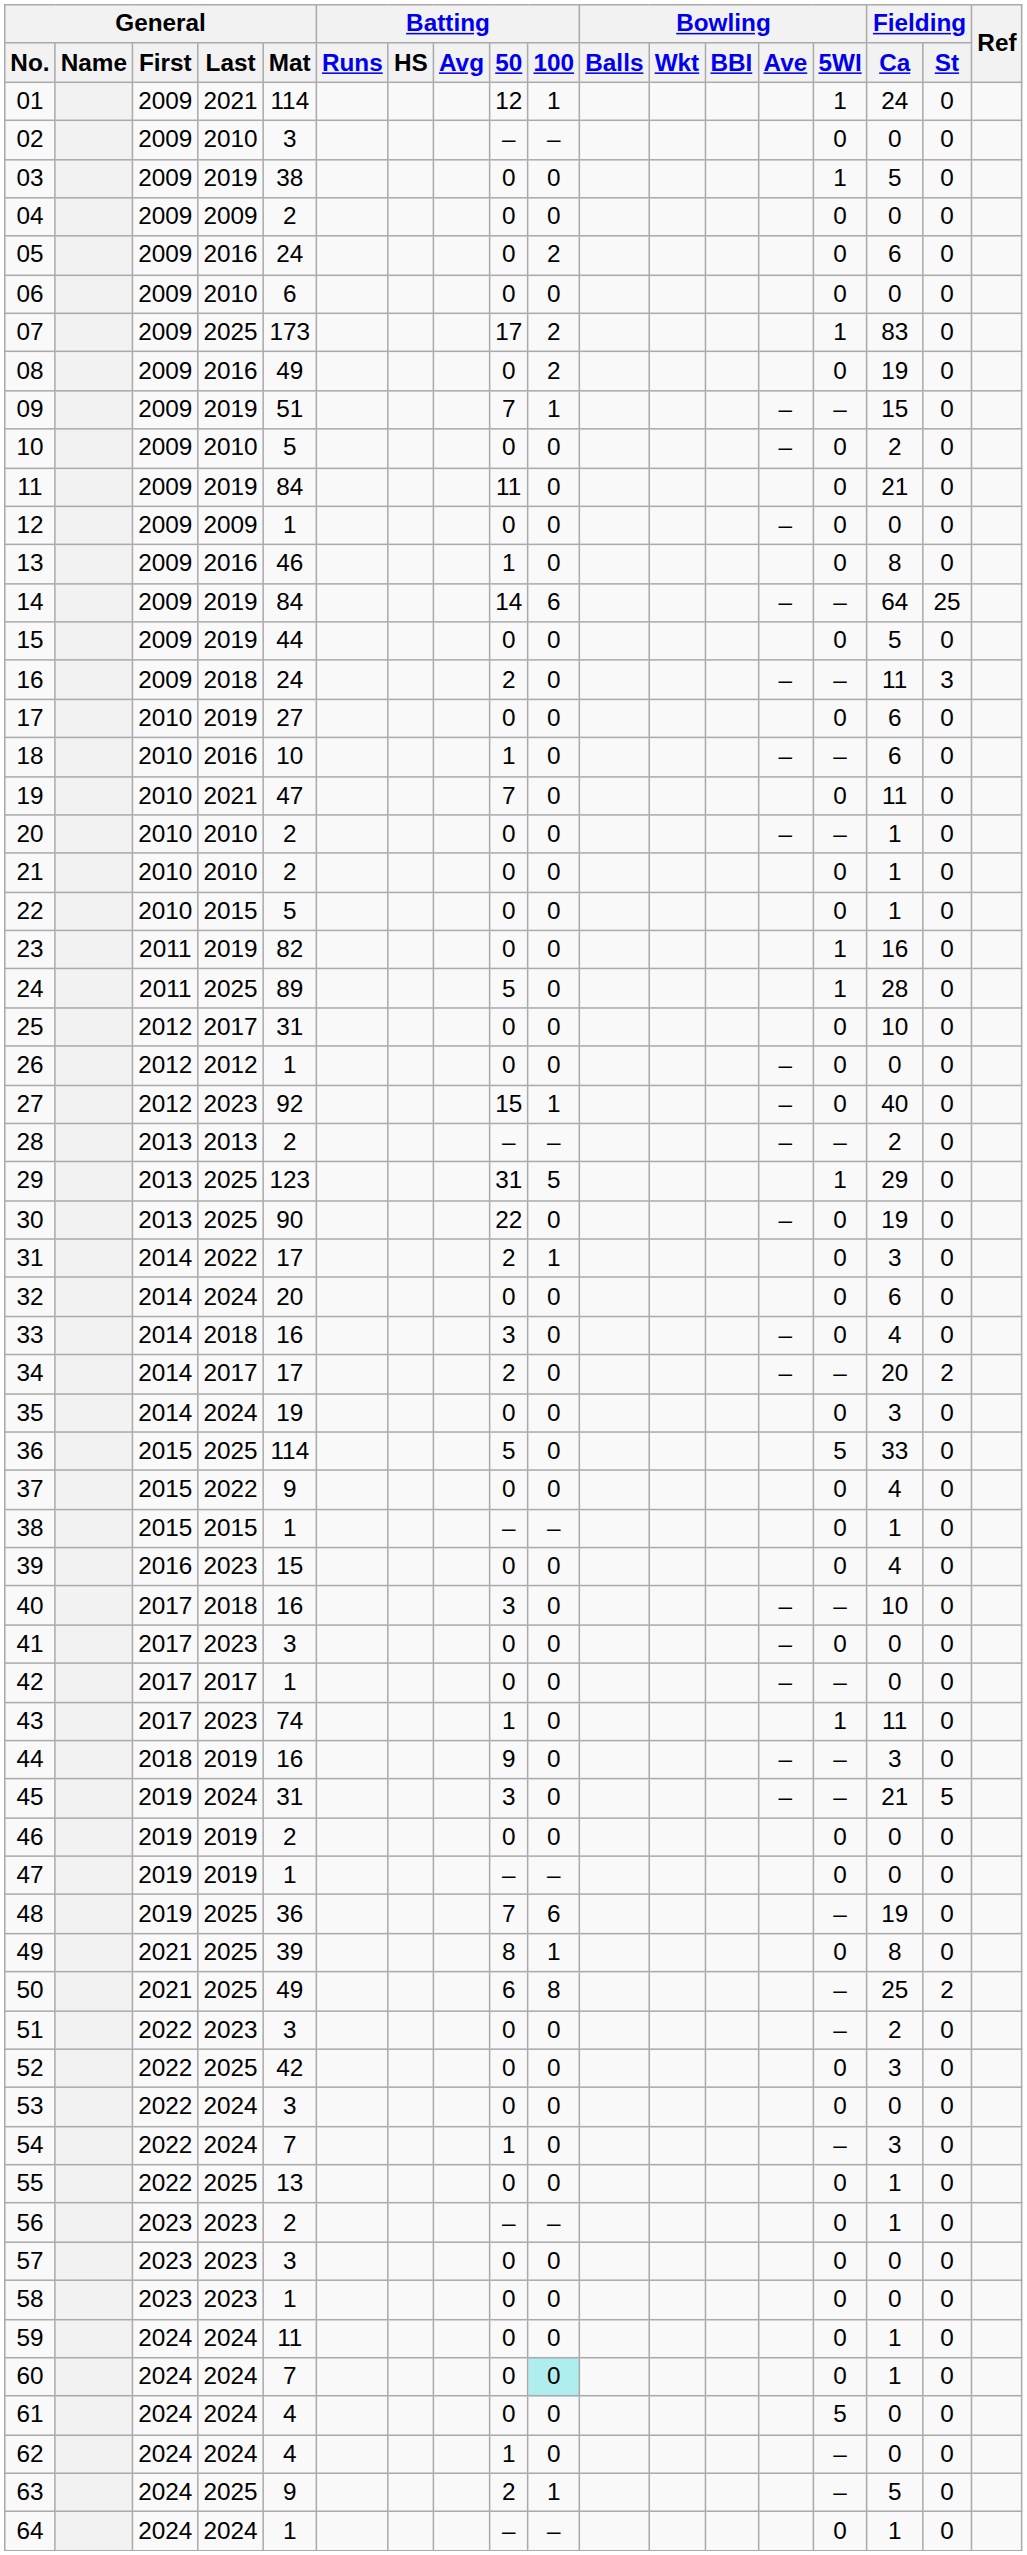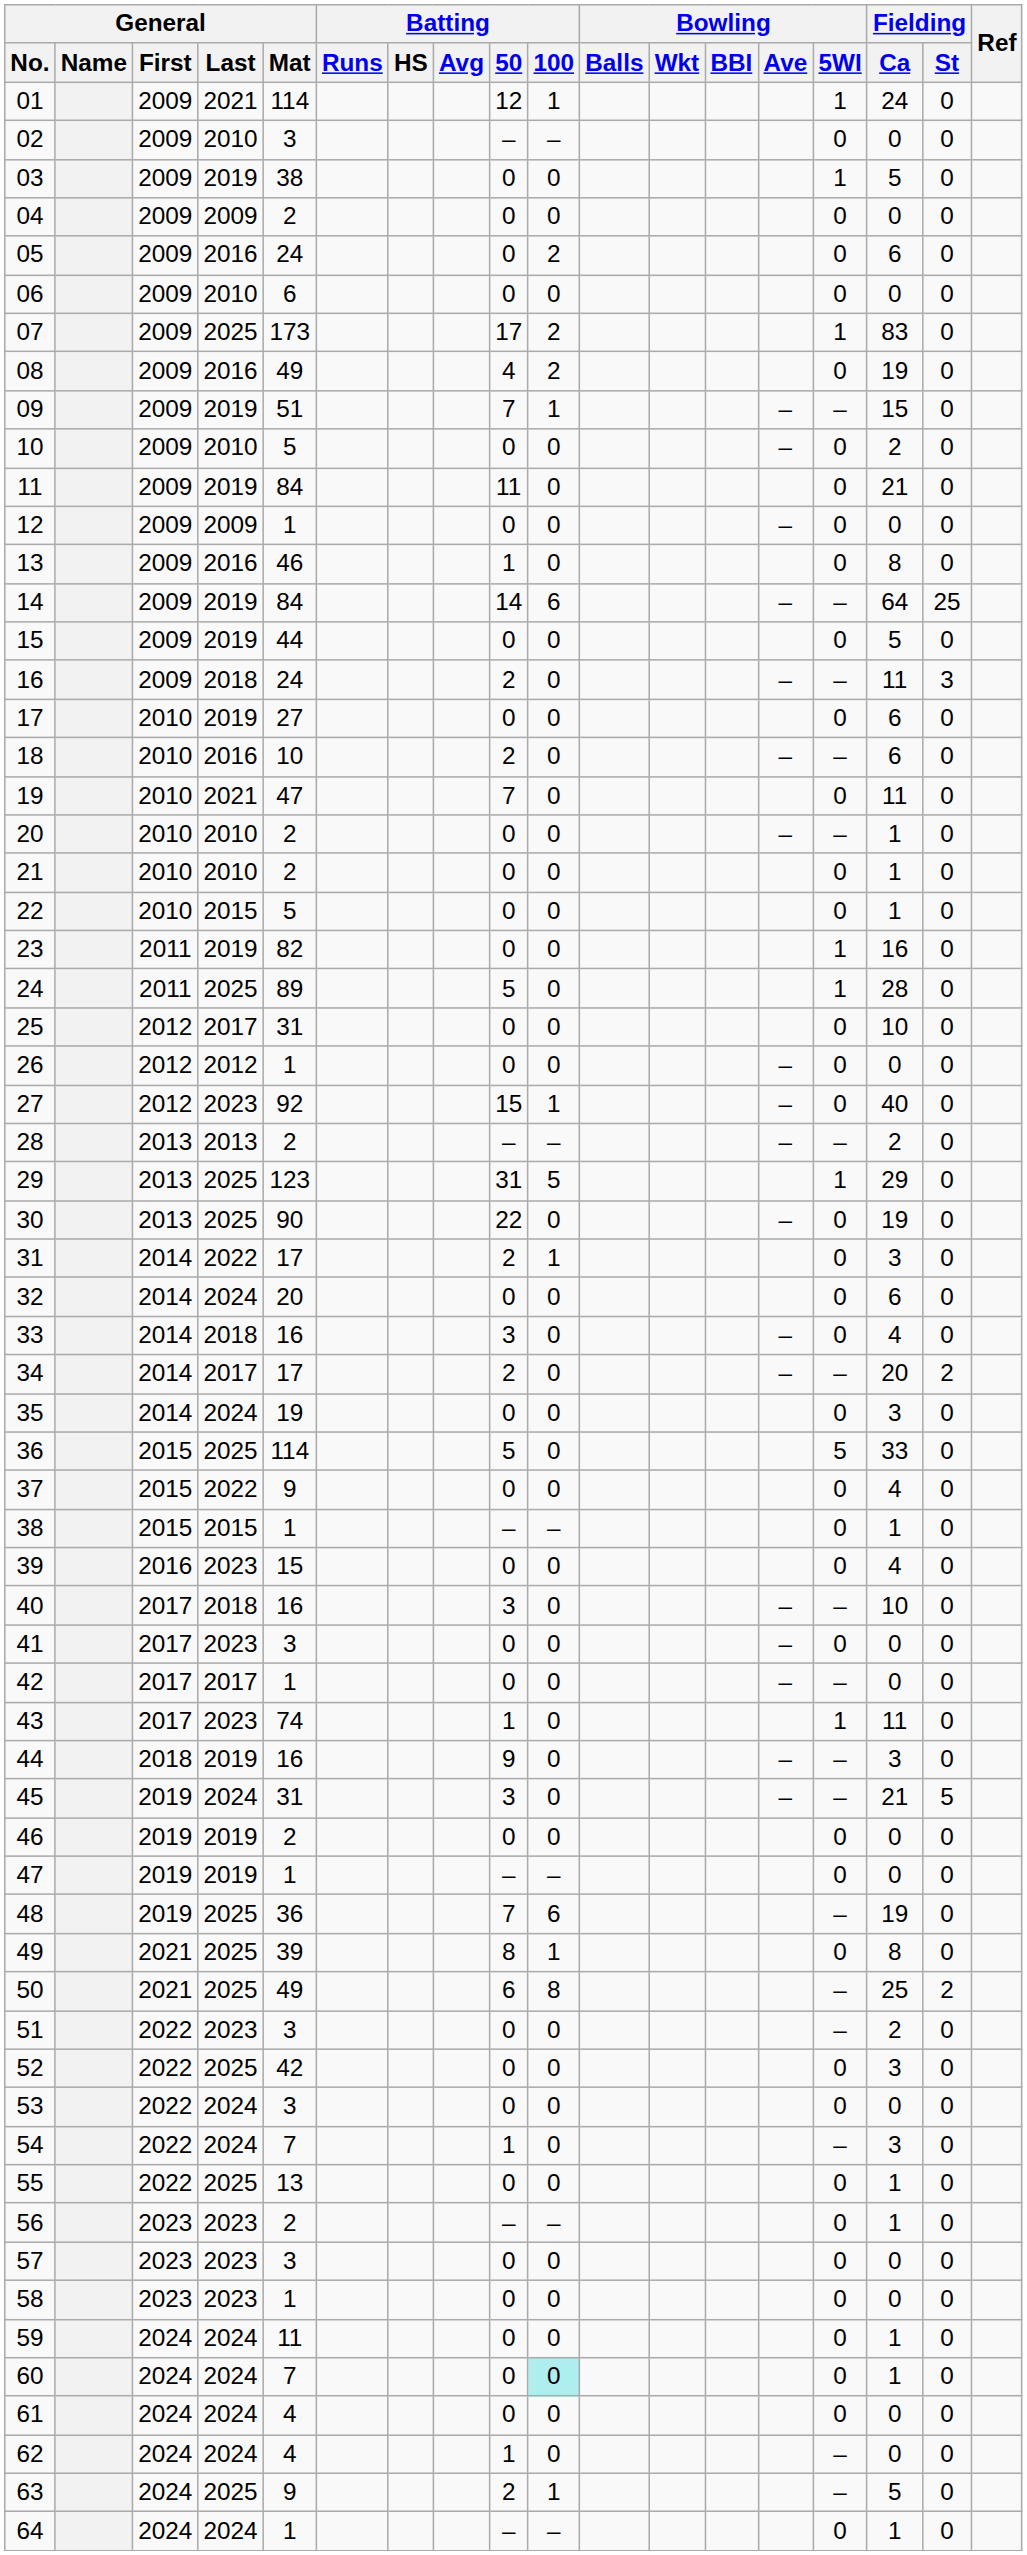08 | Batting / 50: 0 -> 4
18 | Batting / 50: 1 -> 2
61 | Bowling / 5WI: 5 -> 0
